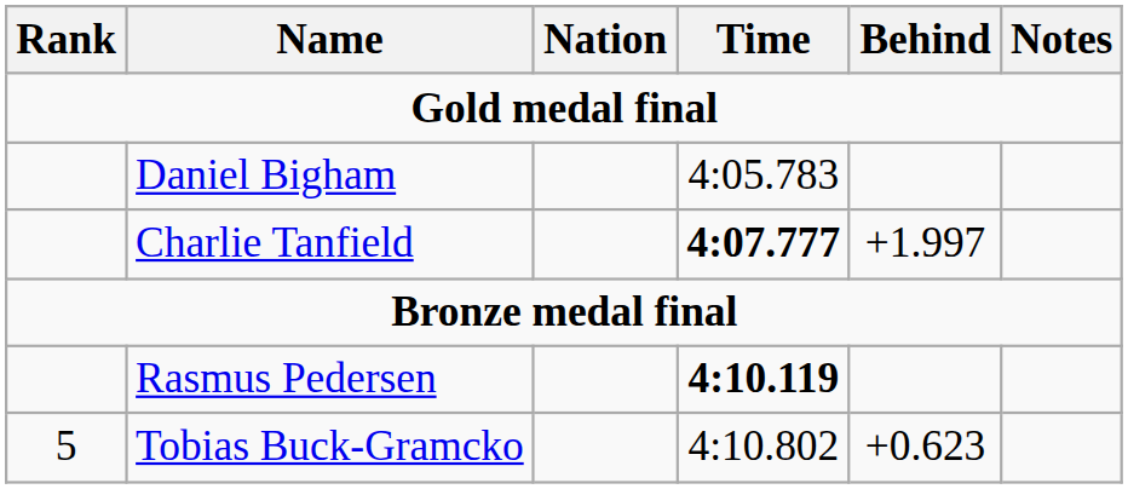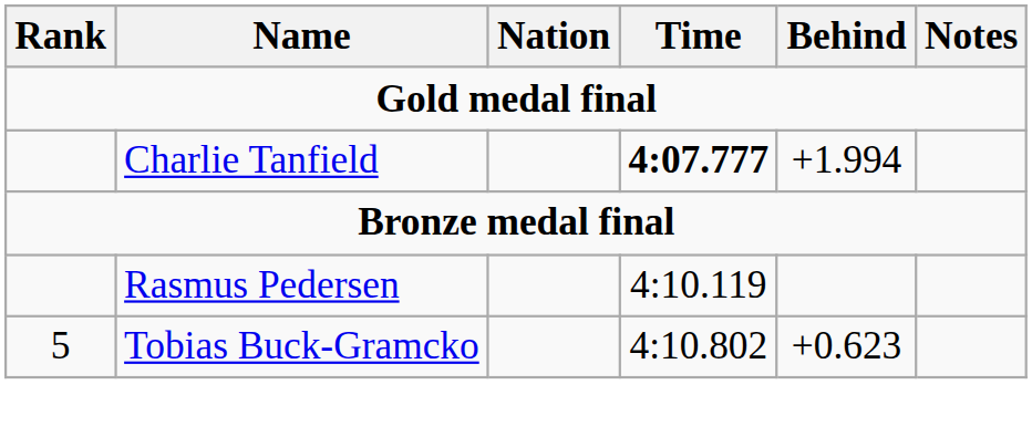- row: Daniel Bigham | 4:05.783
Charlie Tanfield | Behind: +1.997 -> +1.994
Rasmus Pedersen | Time: bold -> normal
